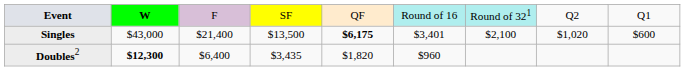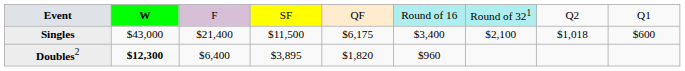Singles | column 4: $13,500 -> $11,500
Singles | column 5: bold -> normal
Singles | column 6: $3,401 -> $3,400
Singles | column 8: $1,020 -> $1,018
Doubles2 | column 4: $3,435 -> $3,895
